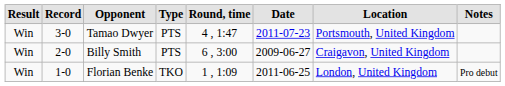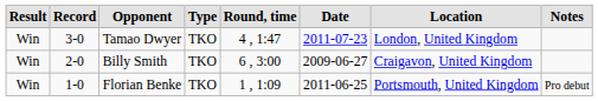Tamao Dwyer | Type: PTS -> TKO
Tamao Dwyer | Location: Portsmouth, United Kingdom -> London, United Kingdom
Billy Smith | Type: PTS -> TKO
Florian Benke | Location: London, United Kingdom -> Portsmouth, United Kingdom
